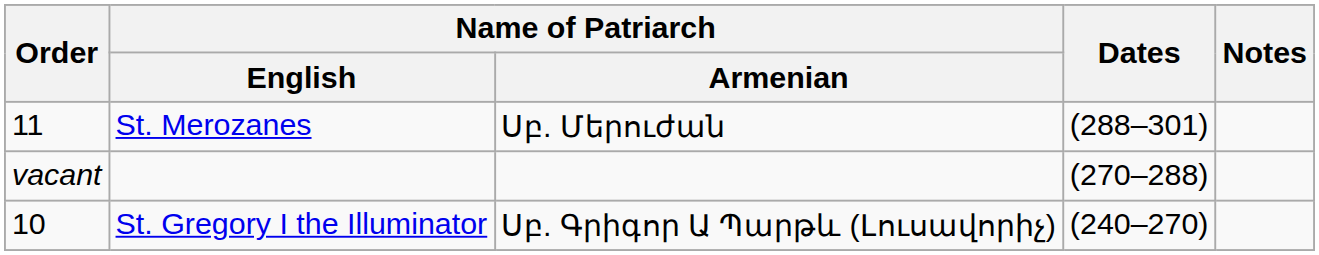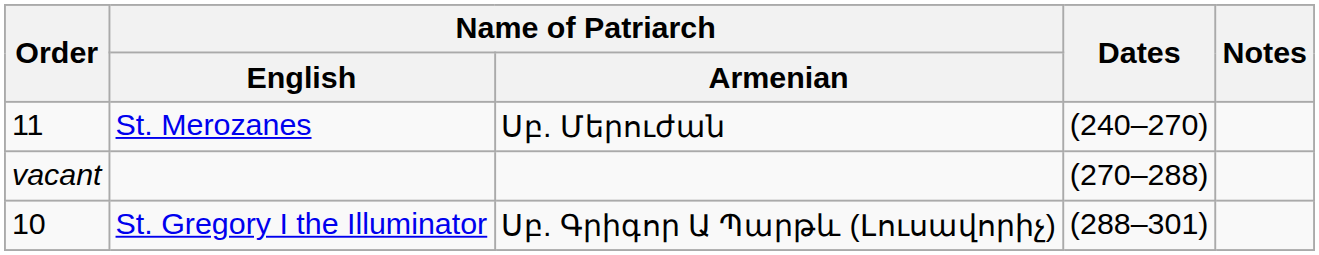St. Merozanes | Dates: (288–301) -> (240–270)
St. Gregory I the Illuminator | Dates: (240–270) -> (288–301)
